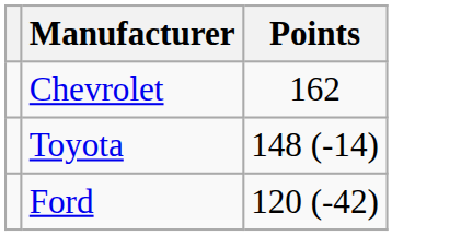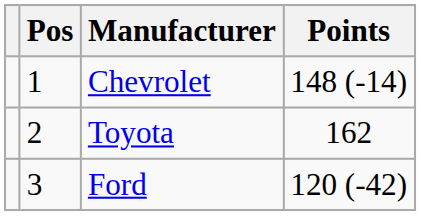+ column: Pos | 1 | 2 | 3
Chevrolet | Points: 162 -> 148 (-14)
Toyota | Points: 148 (-14) -> 162
